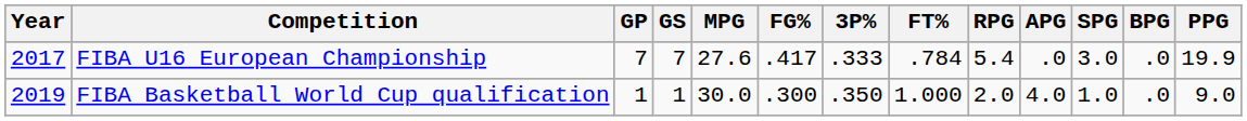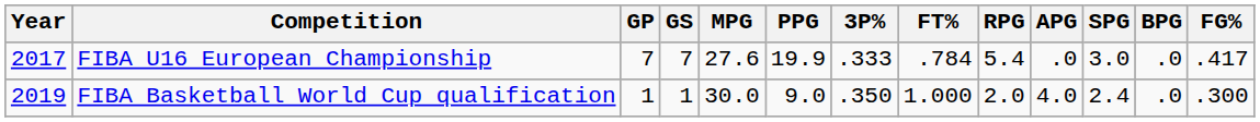columns swapped: FG% <-> PPG
FIBA Basketball World Cup qualification | SPG: 1.0 -> 2.4
